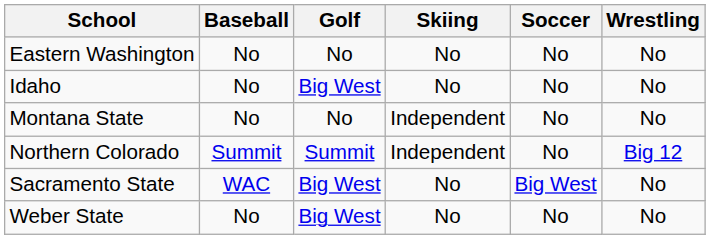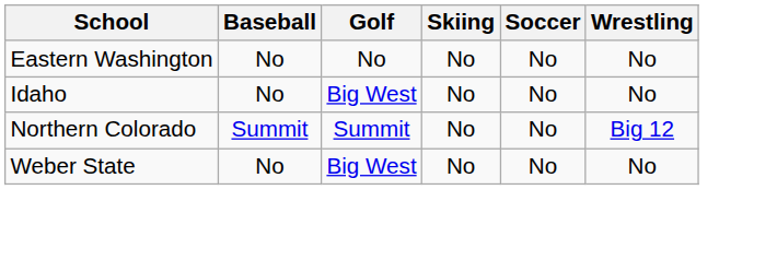- row: Montana State | No | No | Independent | No | No
Northern Colorado | Skiing: Independent -> No
- row: Sacramento State | WAC | Big West | No | Big West | No
